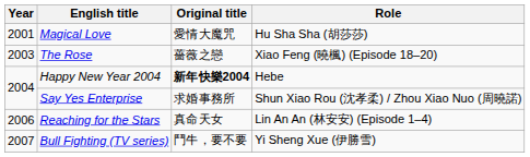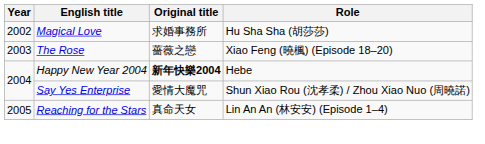Magical Love | Year: 2001 -> 2002
Magical Love | Original title: 愛情大魔咒 -> 求婚事務所
Say Yes Enterprise | Original title: 求婚事務所 -> 愛情大魔咒
Reaching for the Stars | Year: 2006 -> 2005
- row: 2007 | Bull Fighting (TV series) | 鬥牛，要不要 | Yi Sheng Xue (伊勝雪)
